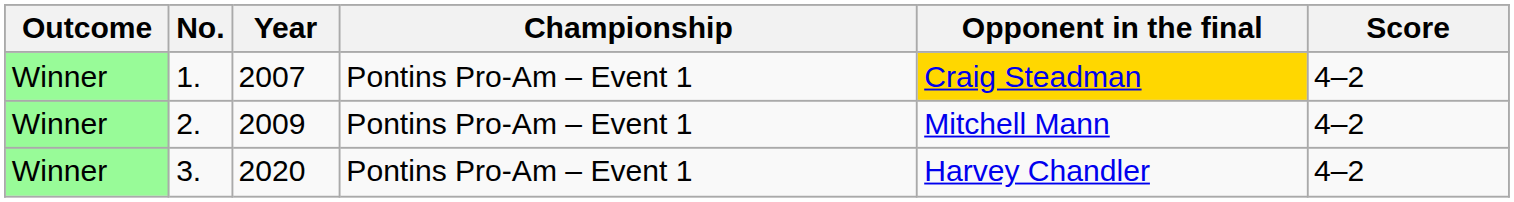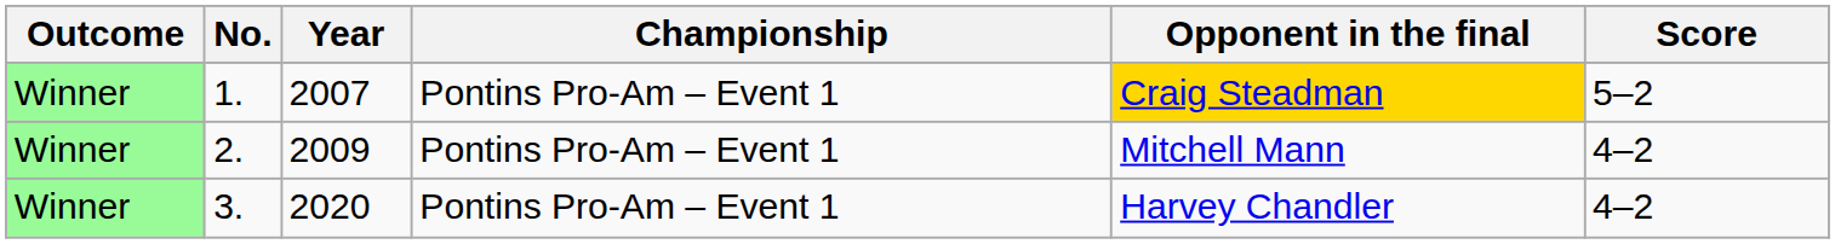1. | Score: 4–2 -> 5–2
